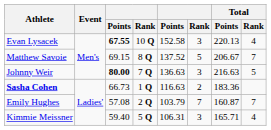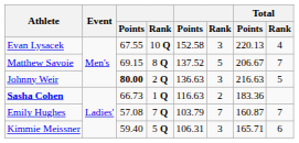Evan Lysacek | column 3: bold -> normal
Johnny Weir | column 4: 7 Q -> 2 Q
Emily Hughes | column 4: 2 Q -> 7 Q
Kimmie Meissner | Total / Rank: 4 -> 6
